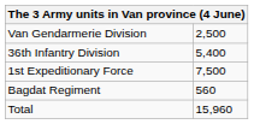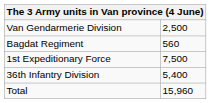rows swapped: 36th Infantry Division <-> Bagdat Regiment
